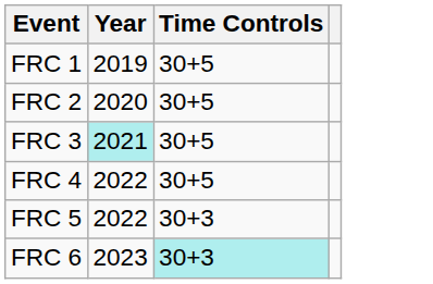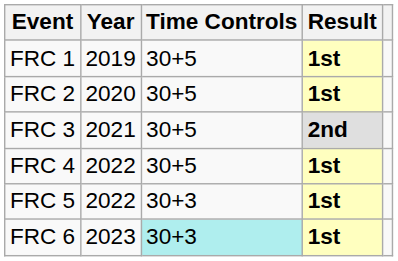+ column: Result | 1st | 1st | 2nd | 1st | 1st | 1st
FRC 3 | Year: paleturquoise background -> no background
